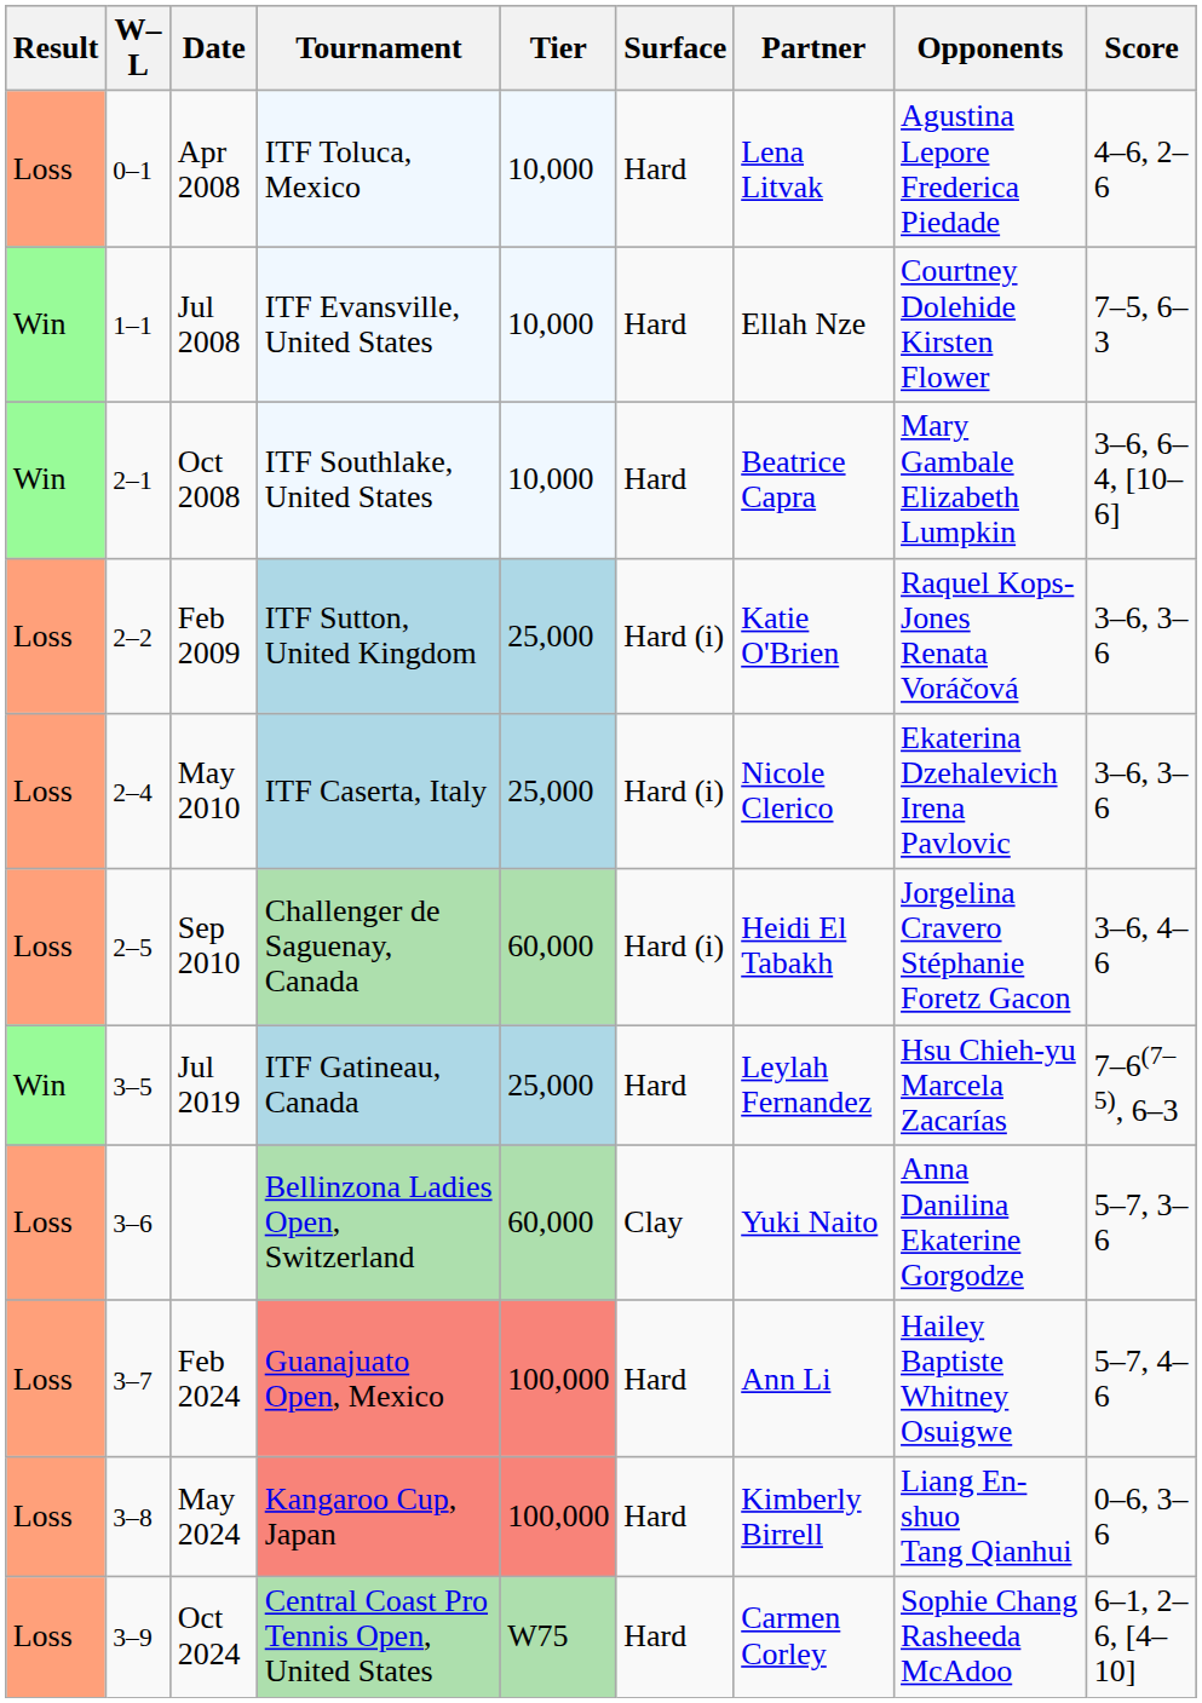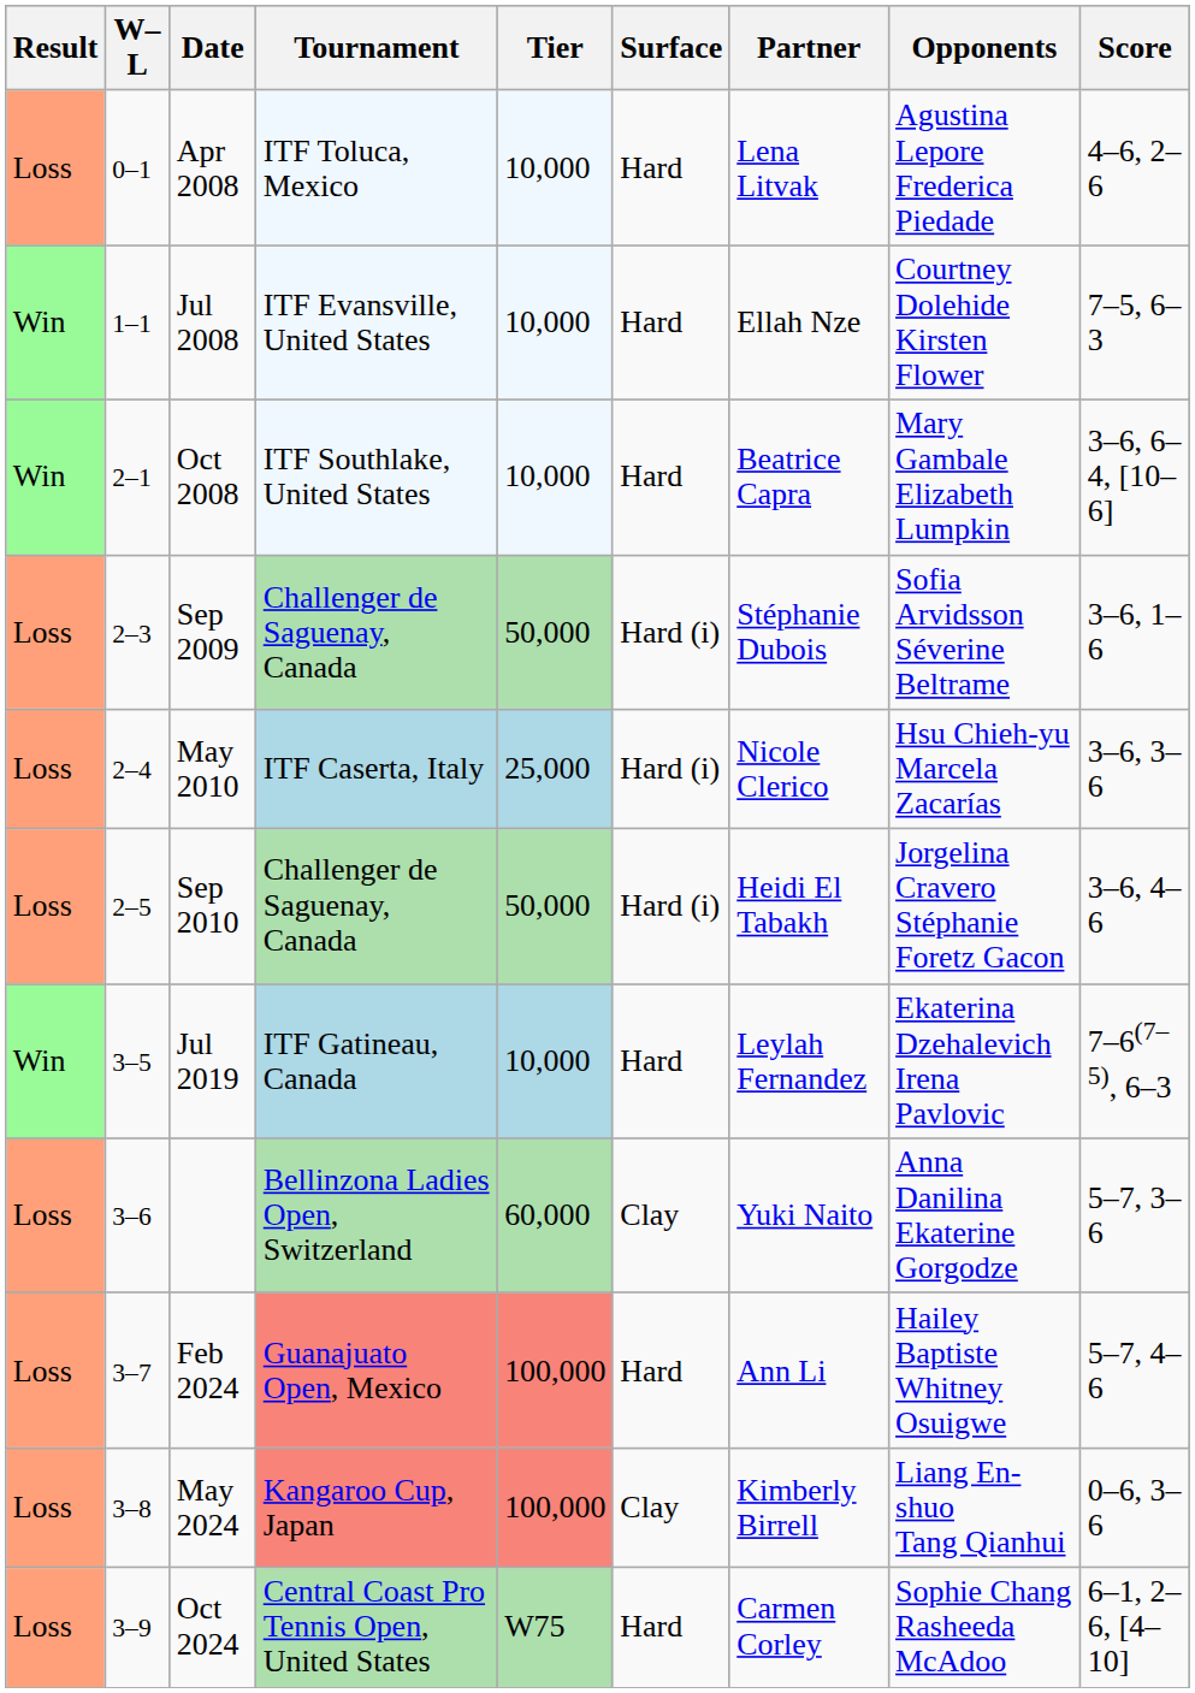- row: Loss | 2–2 | Feb 2009 | ITF Sutton, United Kingdom | 25,000 | Hard (i) | Katie O'Brien | Raquel Kops-Jones Renata Voráčová | 3–6, 3–6
+ row: Loss | 2–3 | Sep 2009 | Challenger de Saguenay, Canada | 50,000 | Hard (i) | Stéphanie Dubois | Sofia Arvidsson Séverine Beltrame | 3–6, 1–6
May 2010 | Opponents: Ekaterina Dzehalevich Irena Pavlovic -> Hsu Chieh-yu Marcela Zacarías
Sep 2010 | Tier: 60,000 -> 50,000
Jul 2019 | Tier: 25,000 -> 10,000
Jul 2019 | Opponents: Hsu Chieh-yu Marcela Zacarías -> Ekaterina Dzehalevich Irena Pavlovic
May 2024 | Surface: Hard -> Clay
